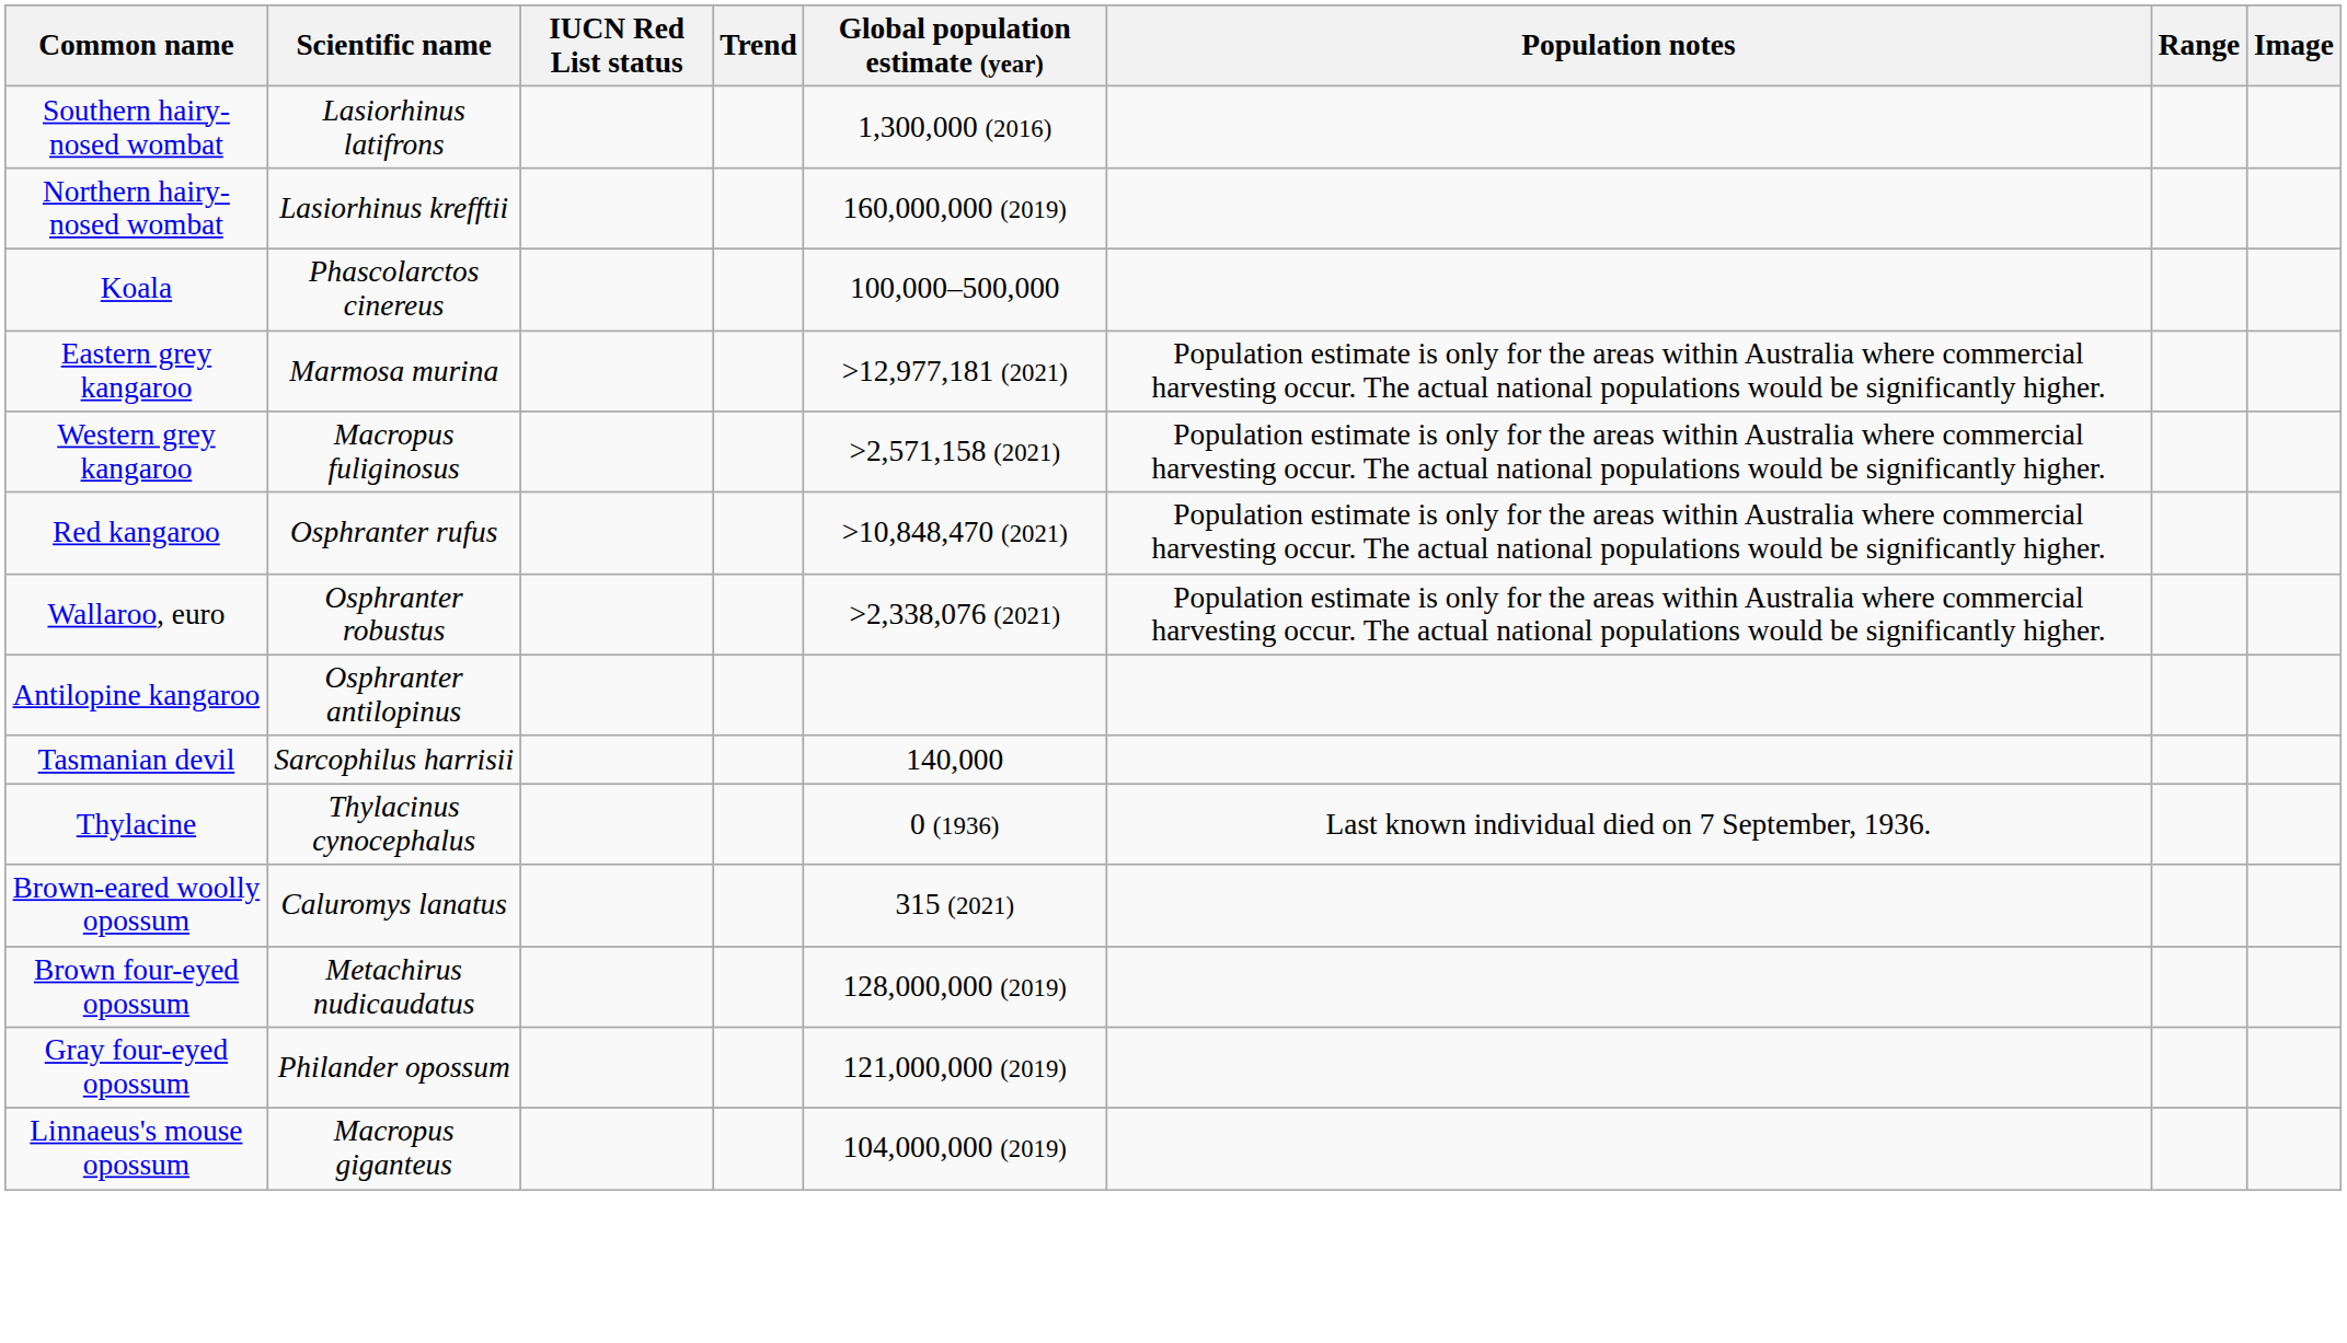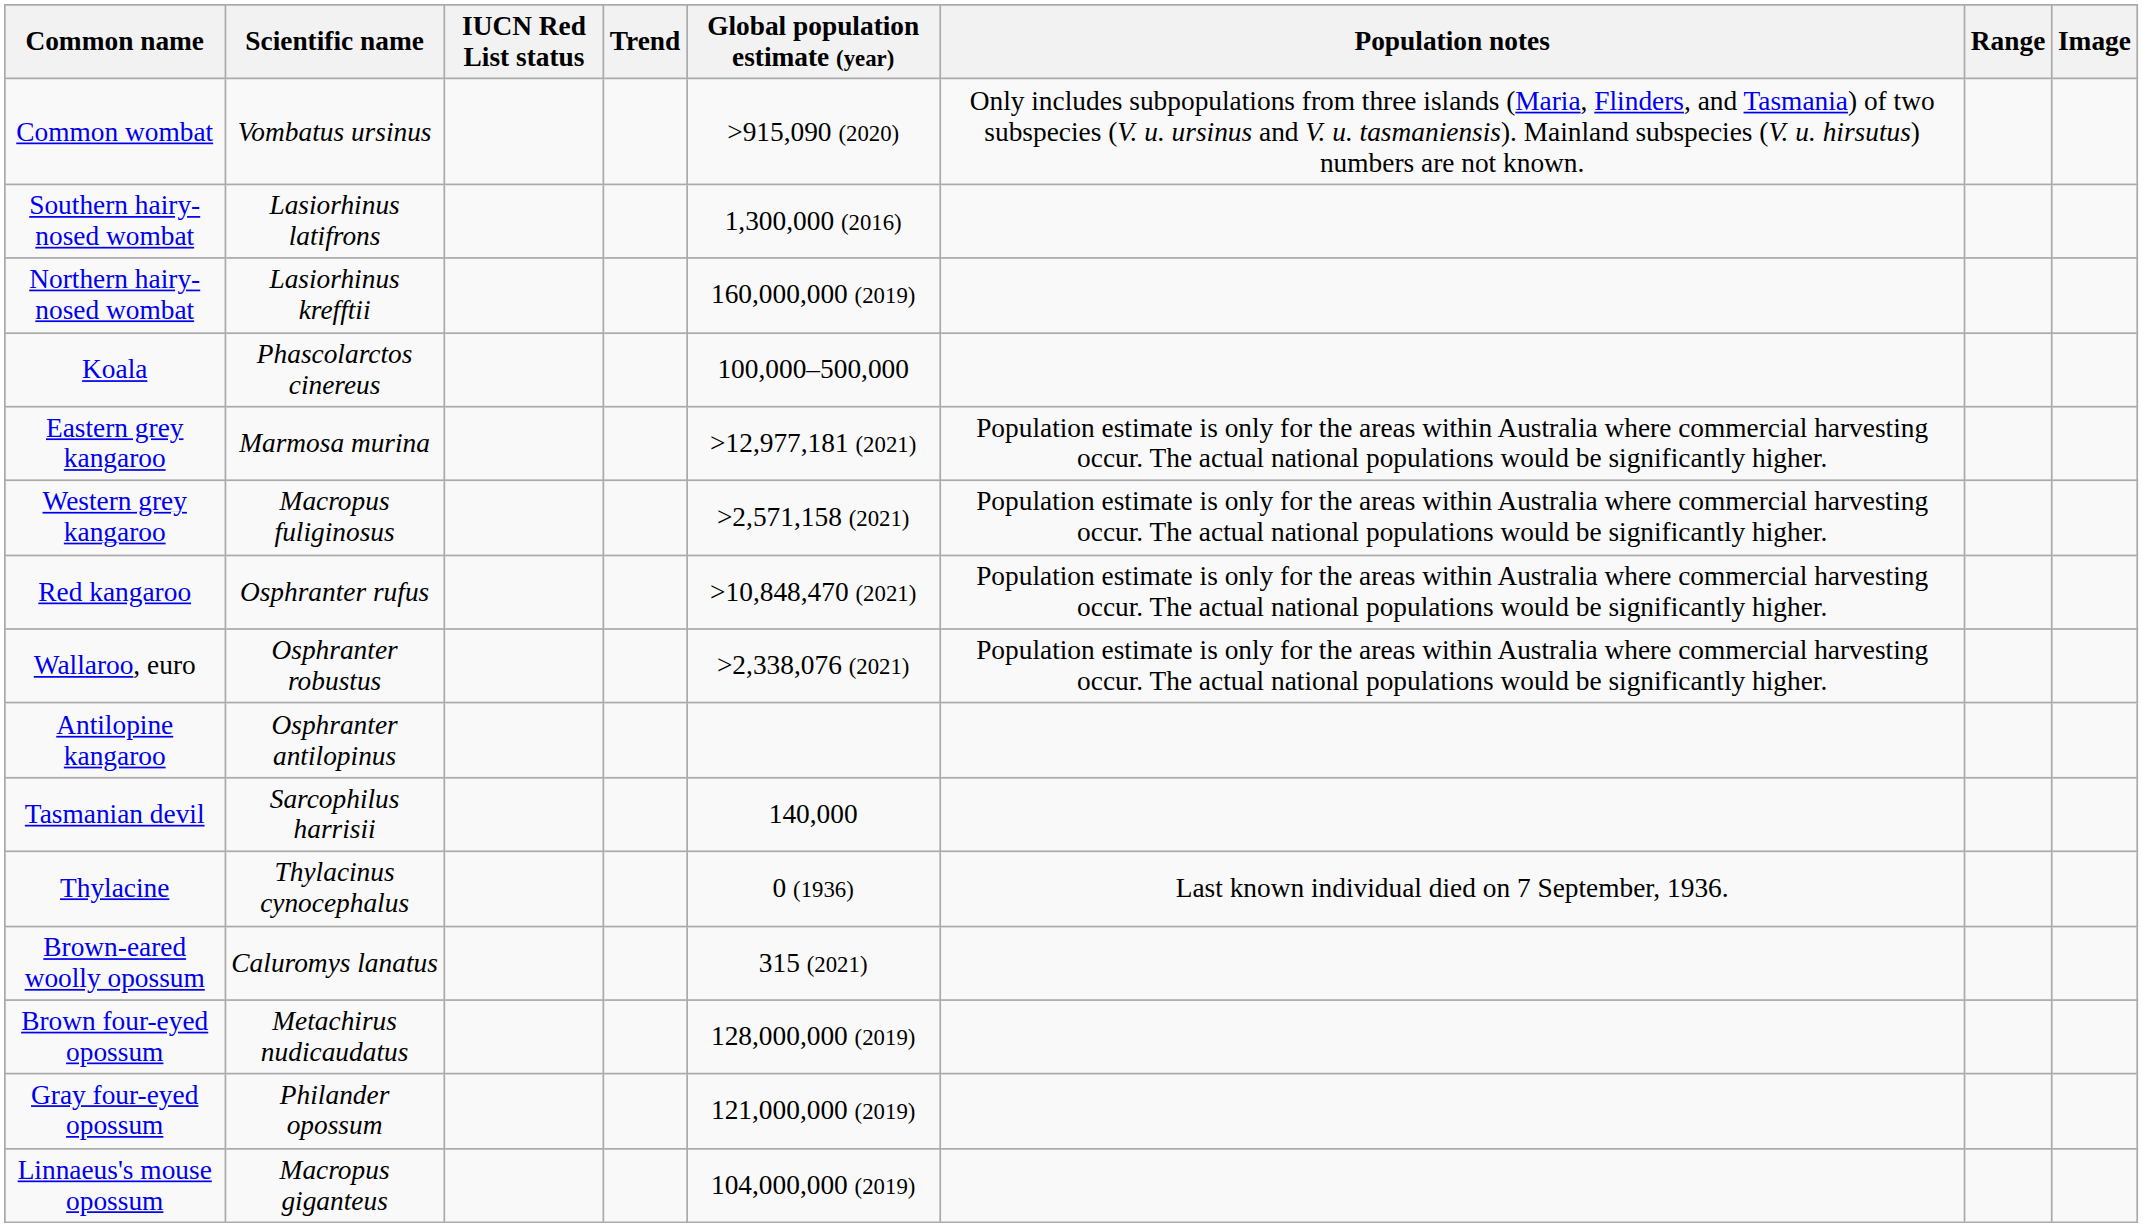+ row: Common wombat | Vombatus ursinus | >915,090 (2020) | Only includes subpopulations from three islands (Maria, Flinders, and Tasmania) of two subspecies (V. u. ursinus and V. u. tasmaniensis). Mainland subspecies (V. u. hirsutus) numbers are not known.
